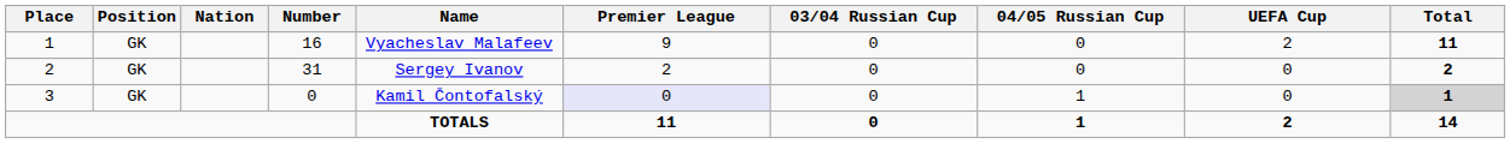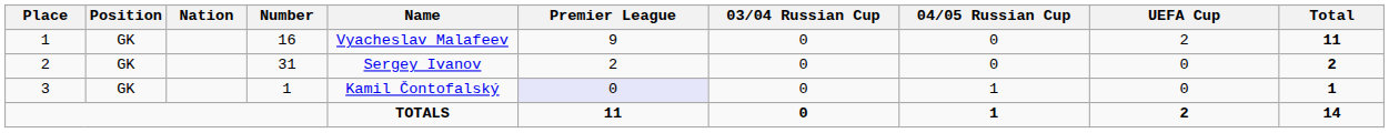3 | Number: 0 -> 1
3 | Total: lightgrey background -> no background
